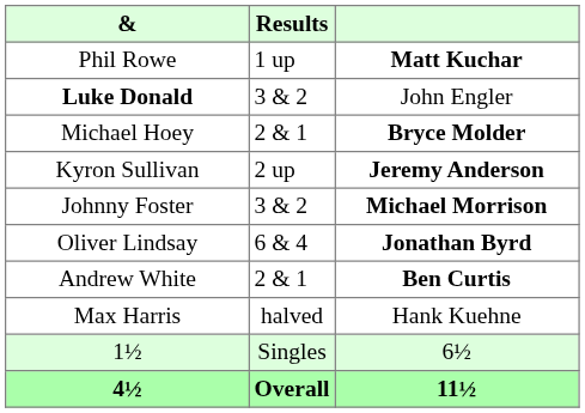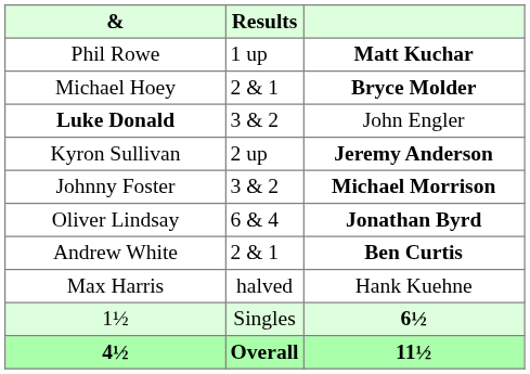rows swapped: Luke Donald <-> Michael Hoey
1½ | column 3: normal -> bold
